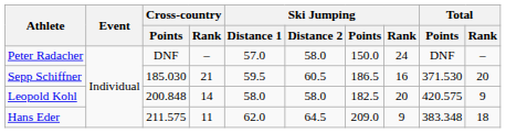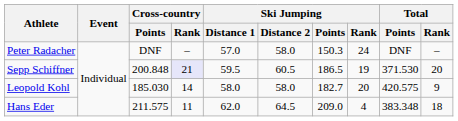Peter Radacher | Ski Jumping / Points: 150.0 -> 150.3
Sepp Schiffner | Cross-country / Points: 185.030 -> 200.848
Sepp Schiffner | Cross-country / Rank: no background -> lavender background
Sepp Schiffner | Ski Jumping / Rank: 16 -> 19
Leopold Kohl | Cross-country / Points: 200.848 -> 185.030
Leopold Kohl | Ski Jumping / Points: 182.5 -> 182.7
Hans Eder | Ski Jumping / Rank: 9 -> 4
